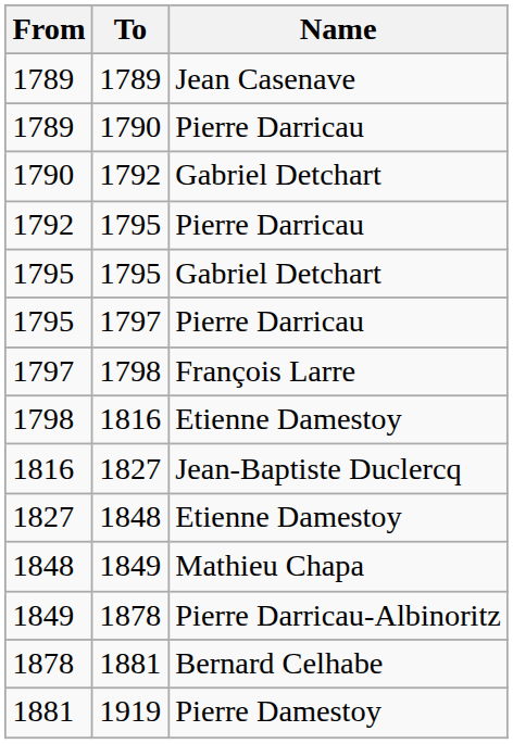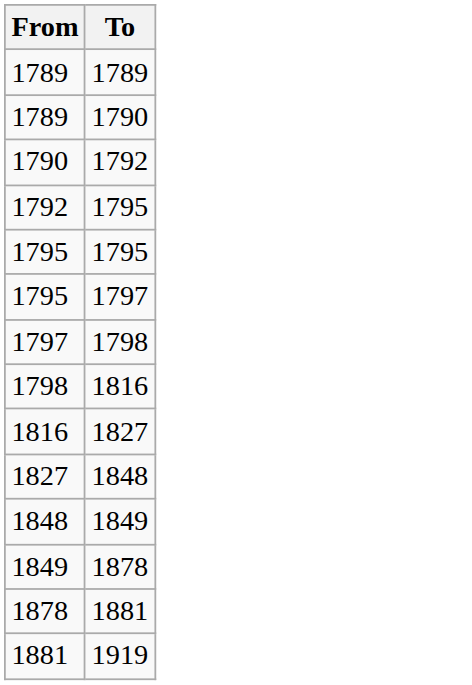- column: Name | Jean Casenave | Pierre Darricau | Gabriel Detchart | Pierre Darricau | Gabriel Detchart | Pierre Darricau | François Larre | Etienne Damestoy | Jean-Baptiste Duclercq | Etienne Damestoy | Mathieu Chapa | Pierre Darricau-Albinoritz | Bernard Celhabe | Pierre Damestoy
